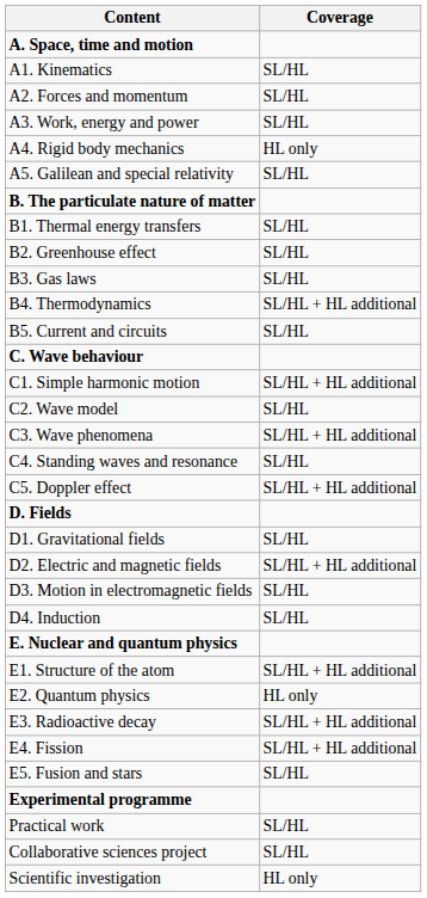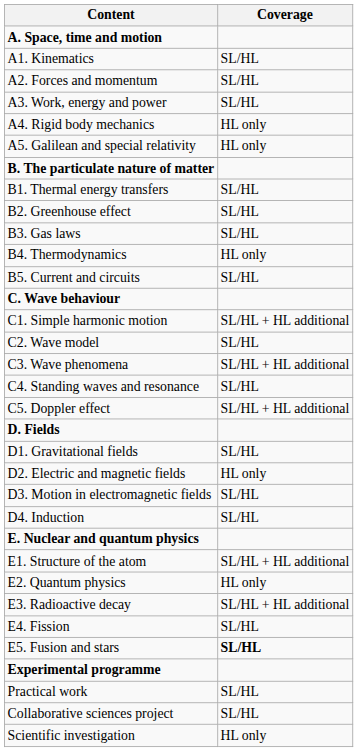A5. Galilean and special relativity | Coverage: SL/HL -> HL only
B4. Thermodynamics | Coverage: SL/HL + HL additional -> HL only
D2. Electric and magnetic fields | Coverage: SL/HL + HL additional -> HL only
E4. Fission | Coverage: SL/HL + HL additional -> SL/HL
E5. Fusion and stars | Coverage: normal -> bold
